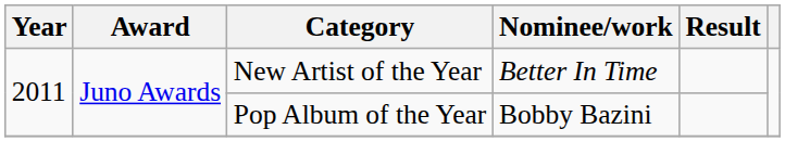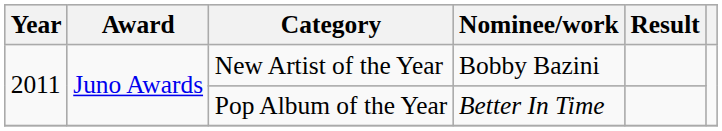New Artist of the Year | Nominee/work: Better In Time -> Bobby Bazini
Pop Album of the Year | Nominee/work: Bobby Bazini -> Better In Time
